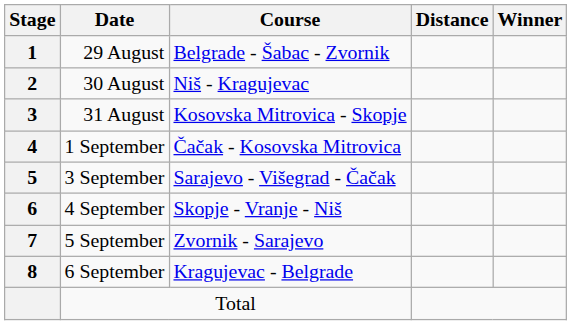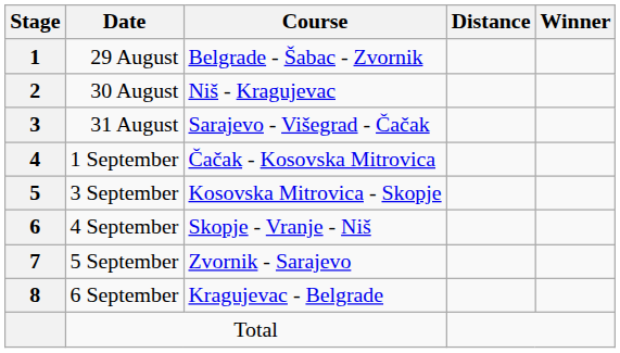31 August | Course: Kosovska Mitrovica - Skopje -> Sarajevo - Višegrad - Čačak
3 September | Course: Sarajevo - Višegrad - Čačak -> Kosovska Mitrovica - Skopje
